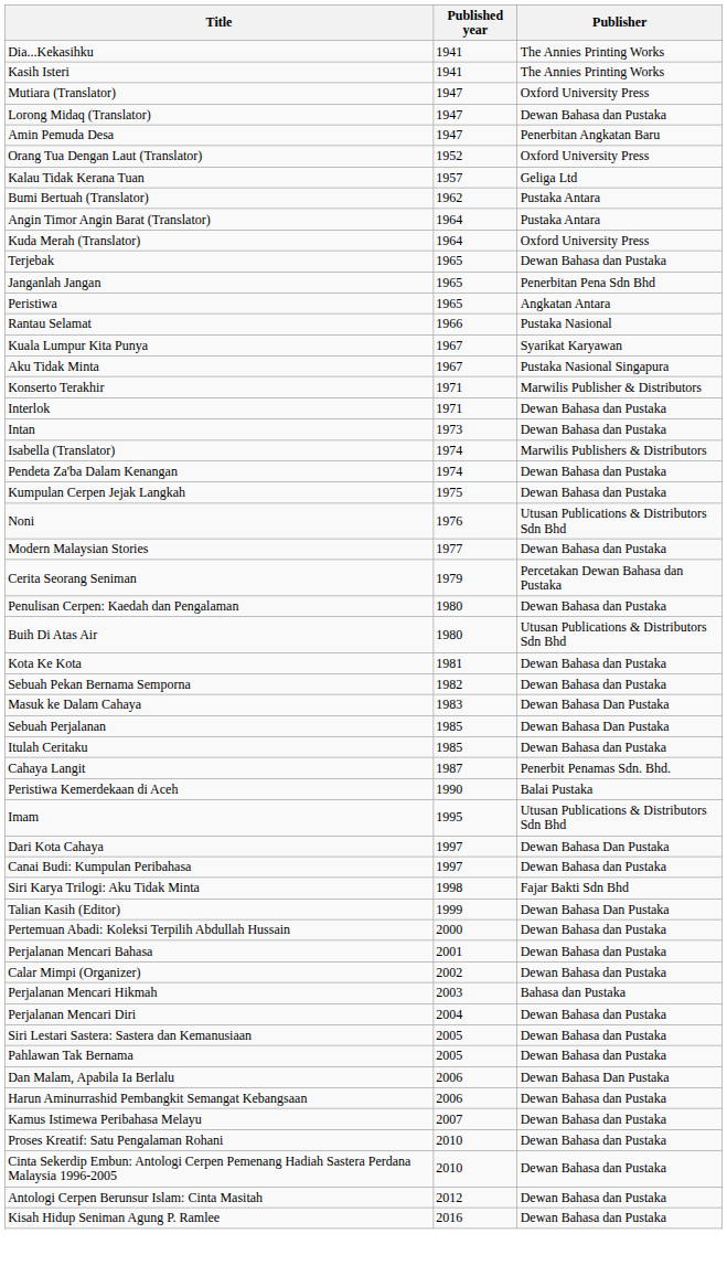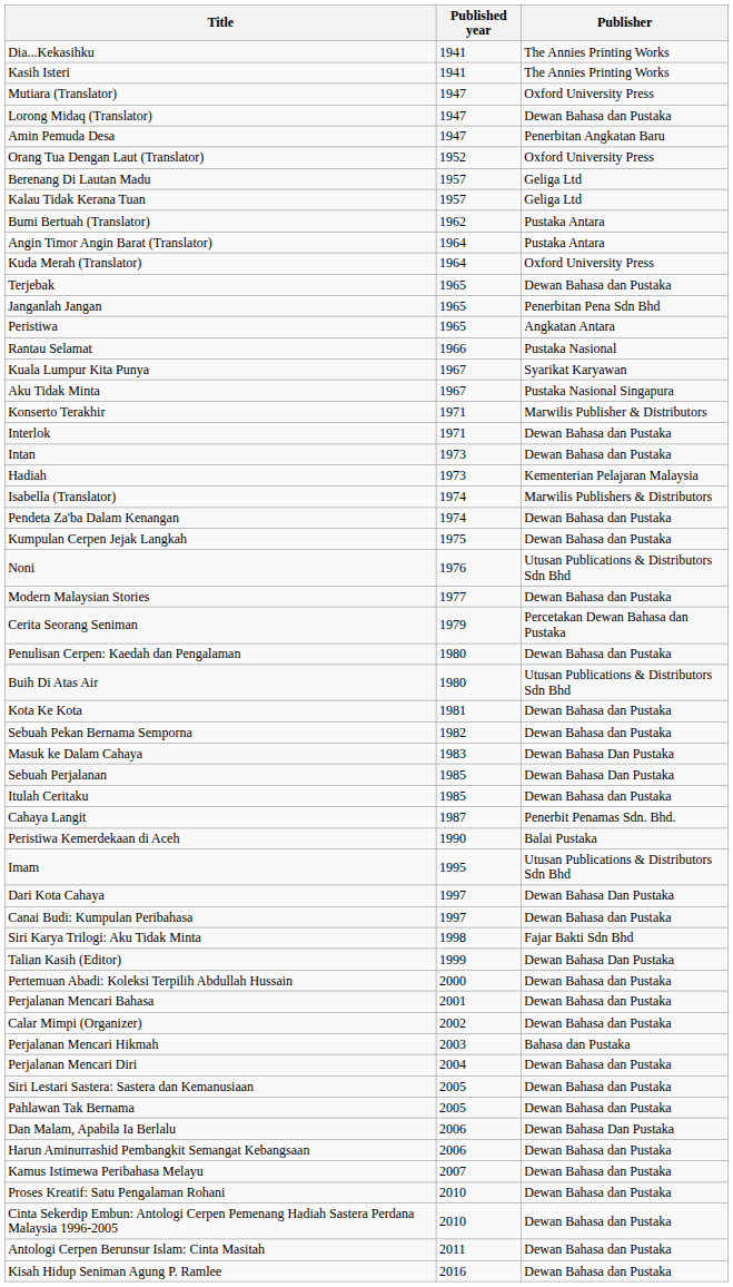+ row: Berenang Di Lautan Madu | 1957 | Geliga Ltd
+ row: Hadiah | 1973 | Kementerian Pelajaran Malaysia
Antologi Cerpen Berunsur Islam: Cinta Masitah | Published year: 2012 -> 2011
